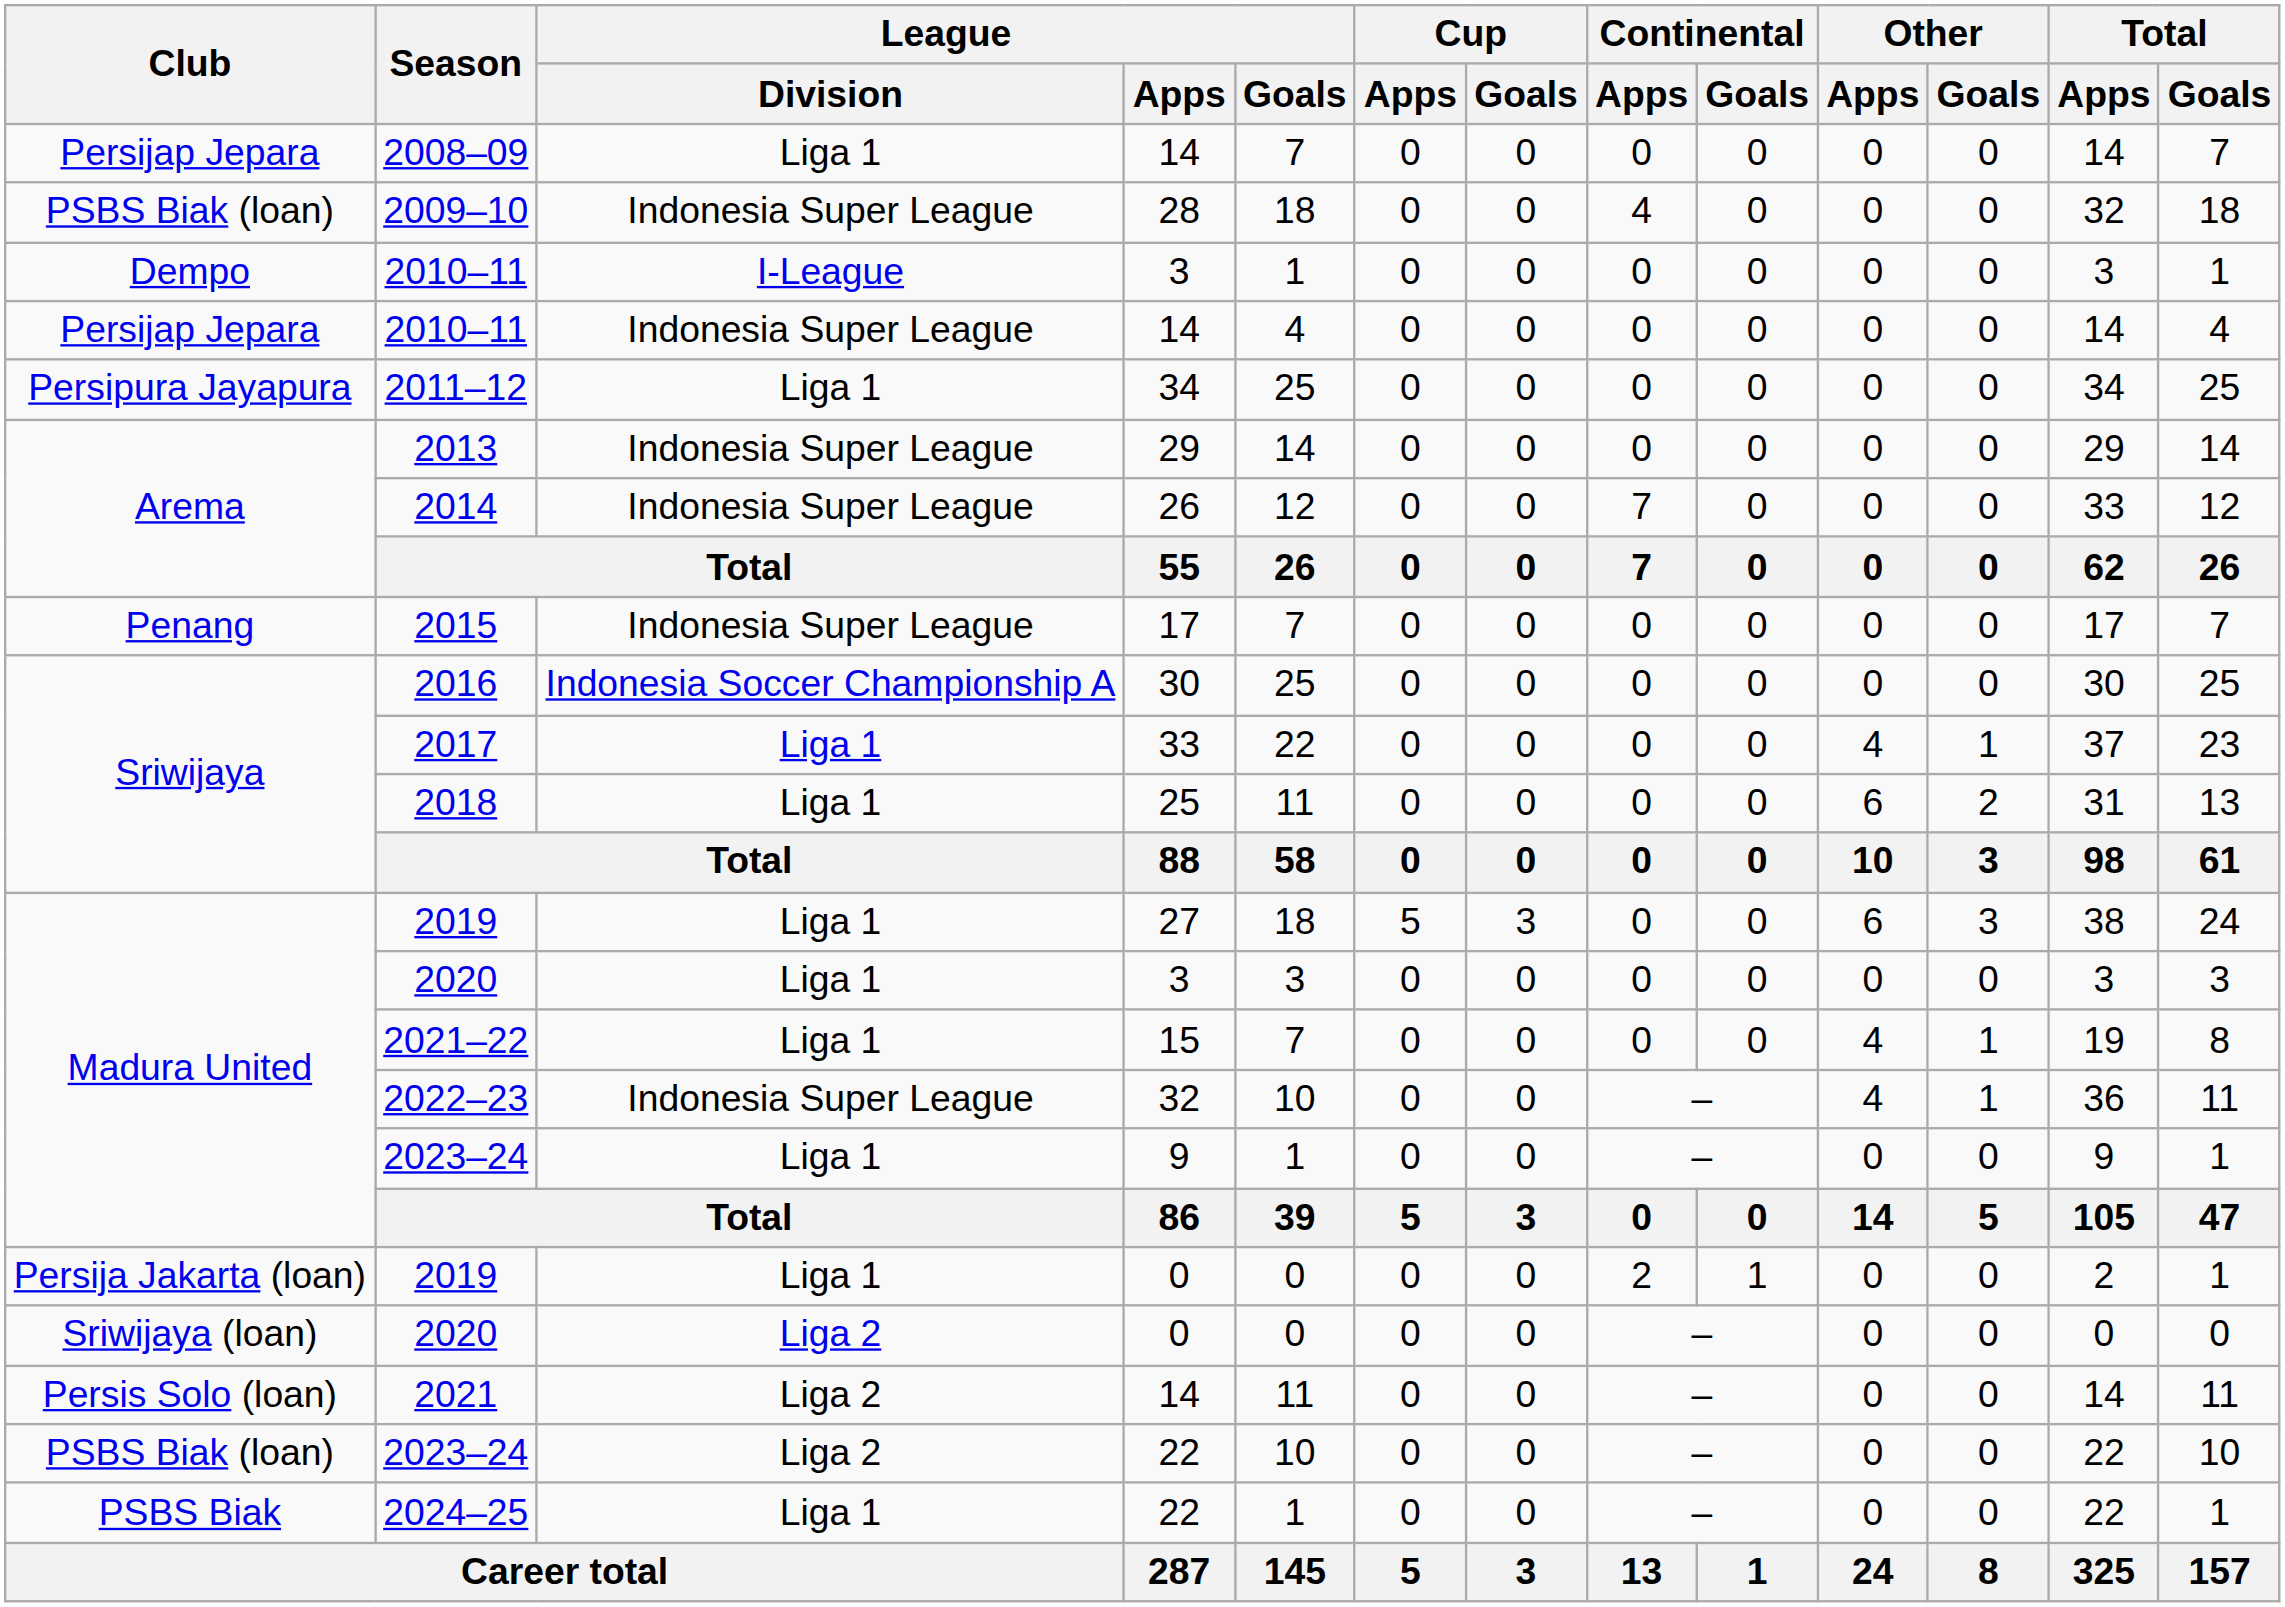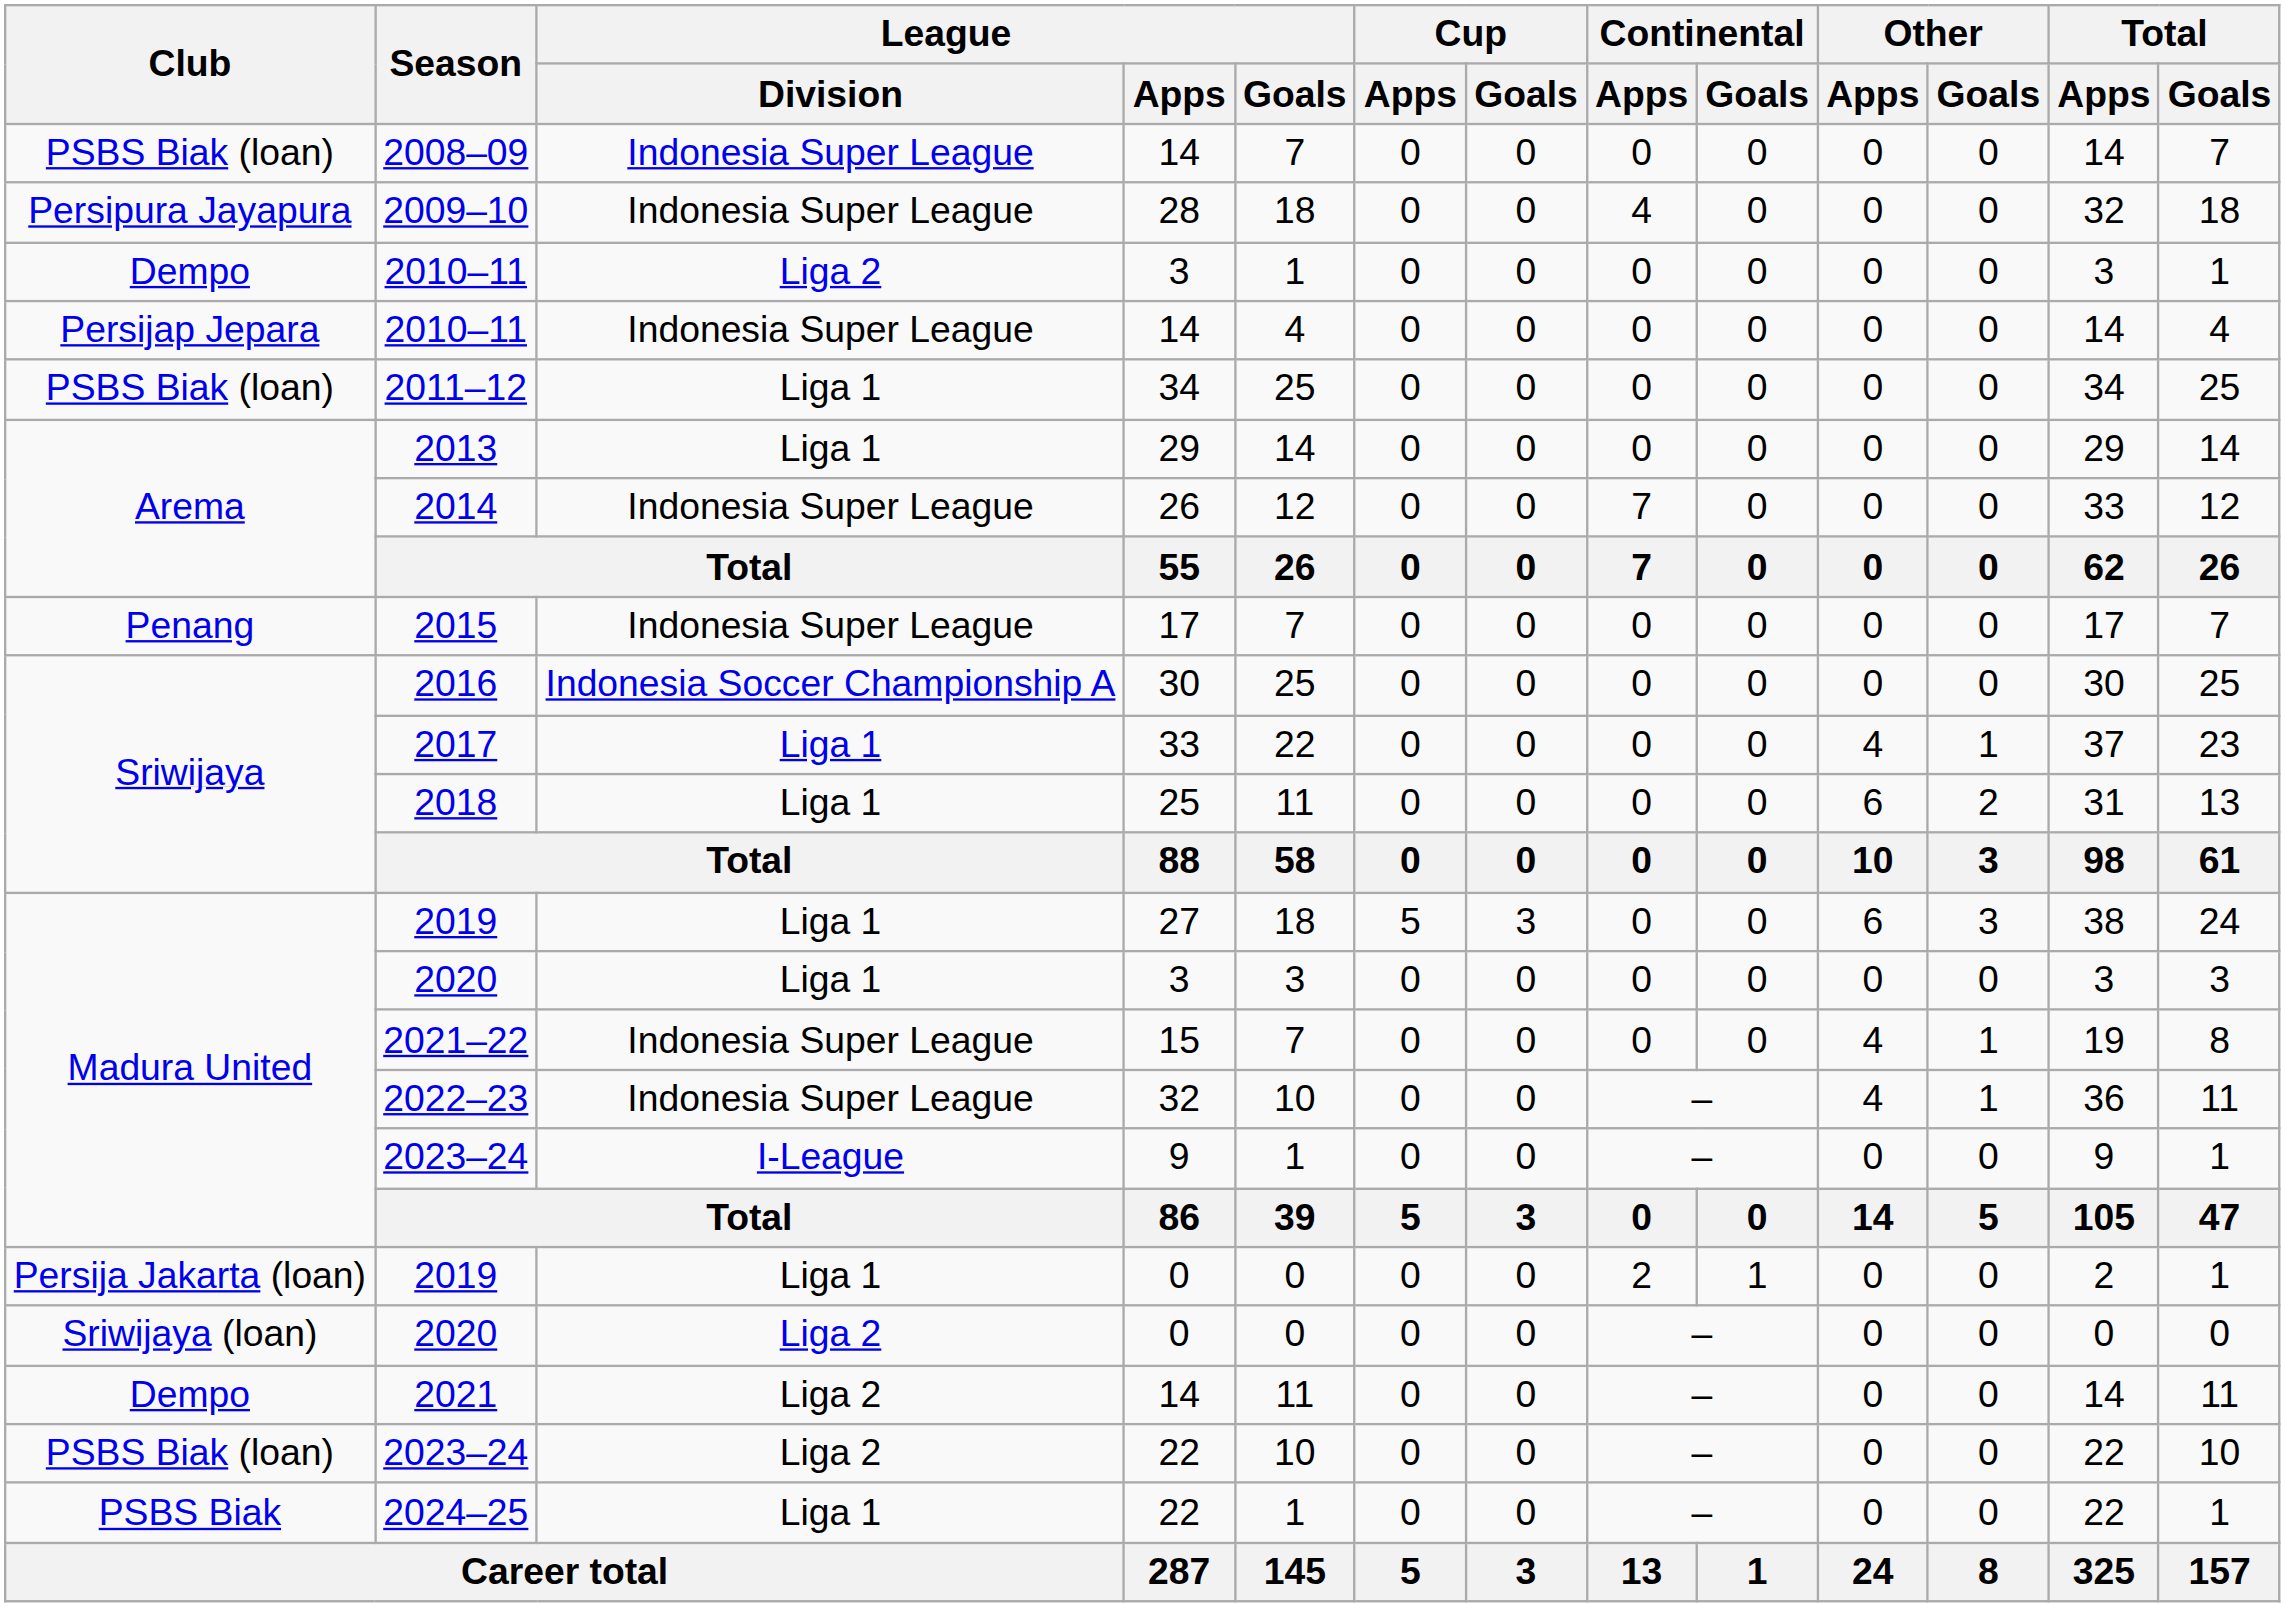2008–09 | Club: Persijap Jepara -> PSBS Biak (loan)
2008–09 | League / Division: Liga 1 -> Indonesia Super League
2009–10 | Club: PSBS Biak (loan) -> Persipura Jayapura
2010–11 / 3 | League / Division: I-League -> Liga 2
2011–12 | Club: Persipura Jayapura -> PSBS Biak (loan)
2013 | League / Division: Indonesia Super League -> Liga 1
2021–22 | League / Division: Liga 1 -> Indonesia Super League
2023–24 / 9 | League / Division: Liga 1 -> I-League
2021 | Club: Persis Solo (loan) -> Dempo
